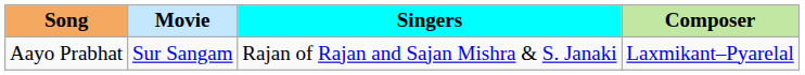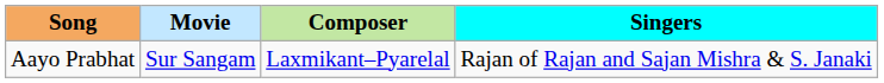columns swapped: Composer <-> Singers
